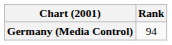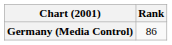Germany (Media Control) | Rank: 94 -> 86
